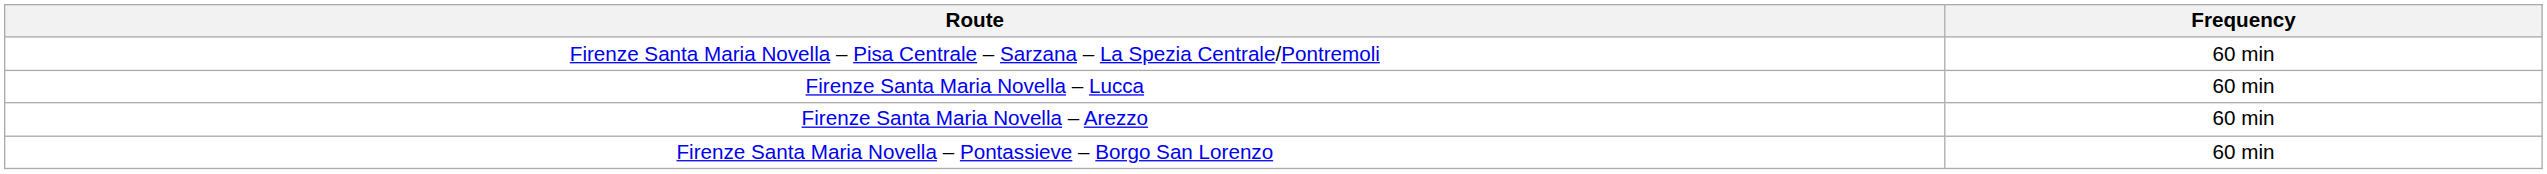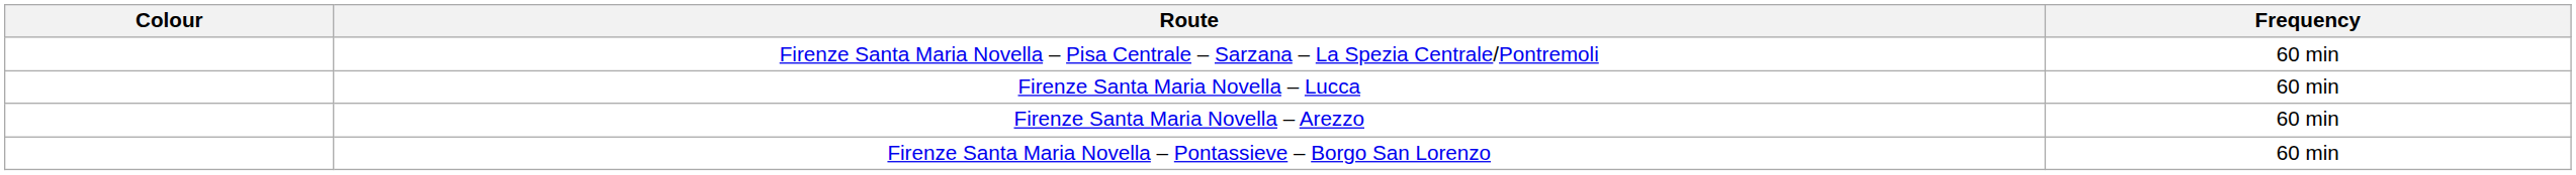+ column: Colour
